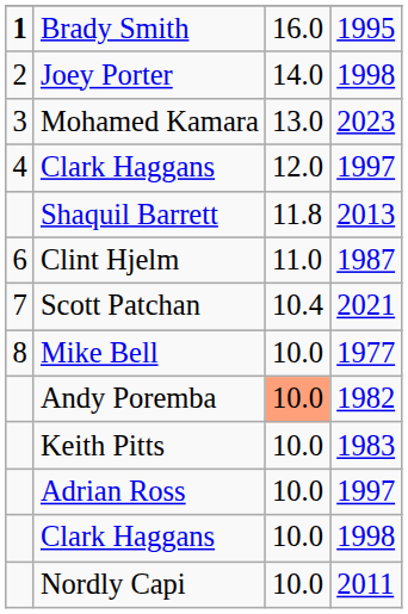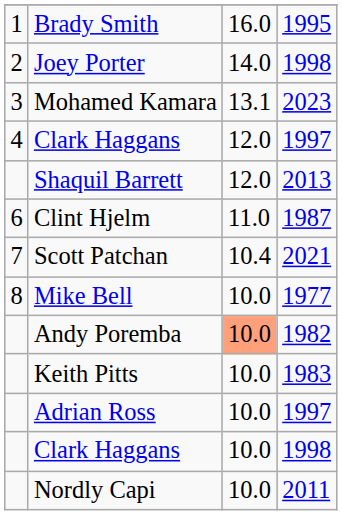Brady Smith | column 1: bold -> normal
Mohamed Kamara | column 3: 13.0 -> 13.1
Shaquil Barrett | column 3: 11.8 -> 12.0
